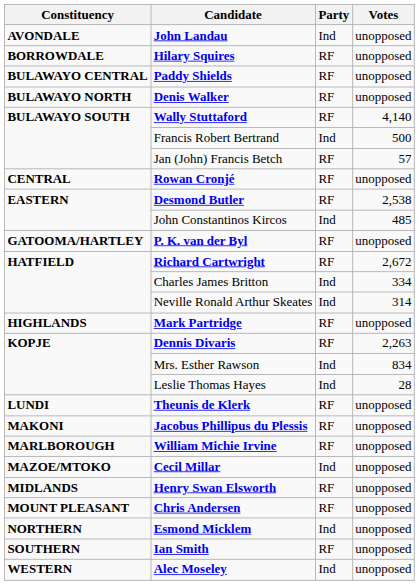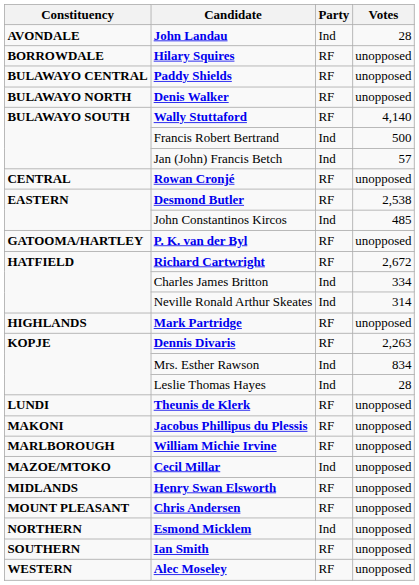John Landau | Votes: unopposed -> 28
Jan (John) Francis Betch | Party: RF -> Ind
Alec Moseley | Party: Ind -> RF
